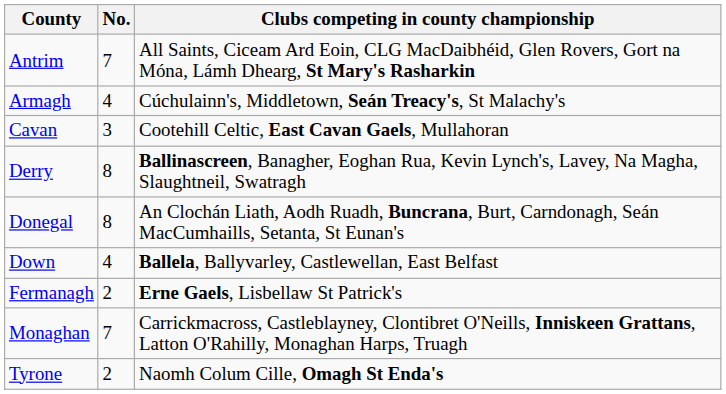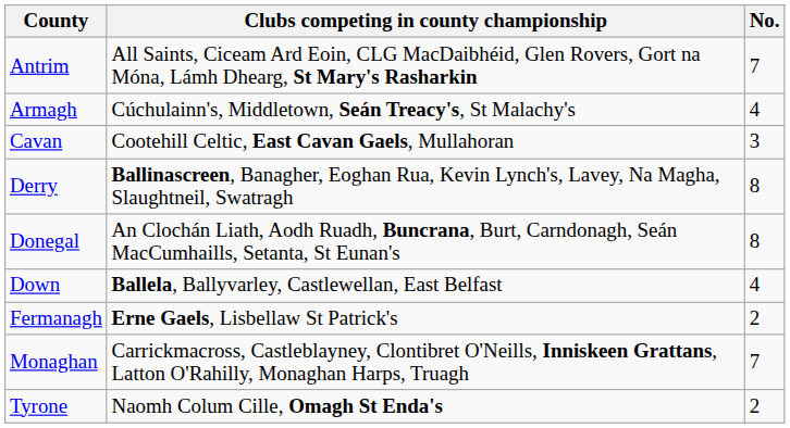columns swapped: No. <-> Clubs competing in county championship
